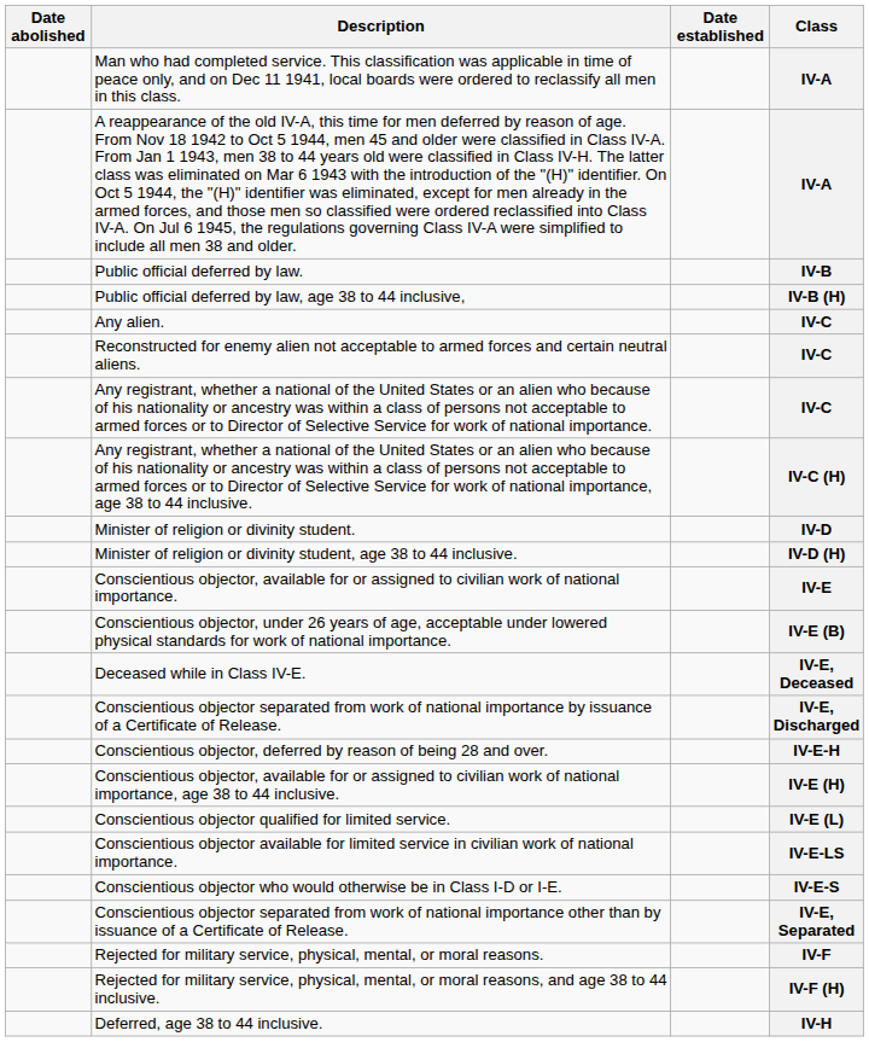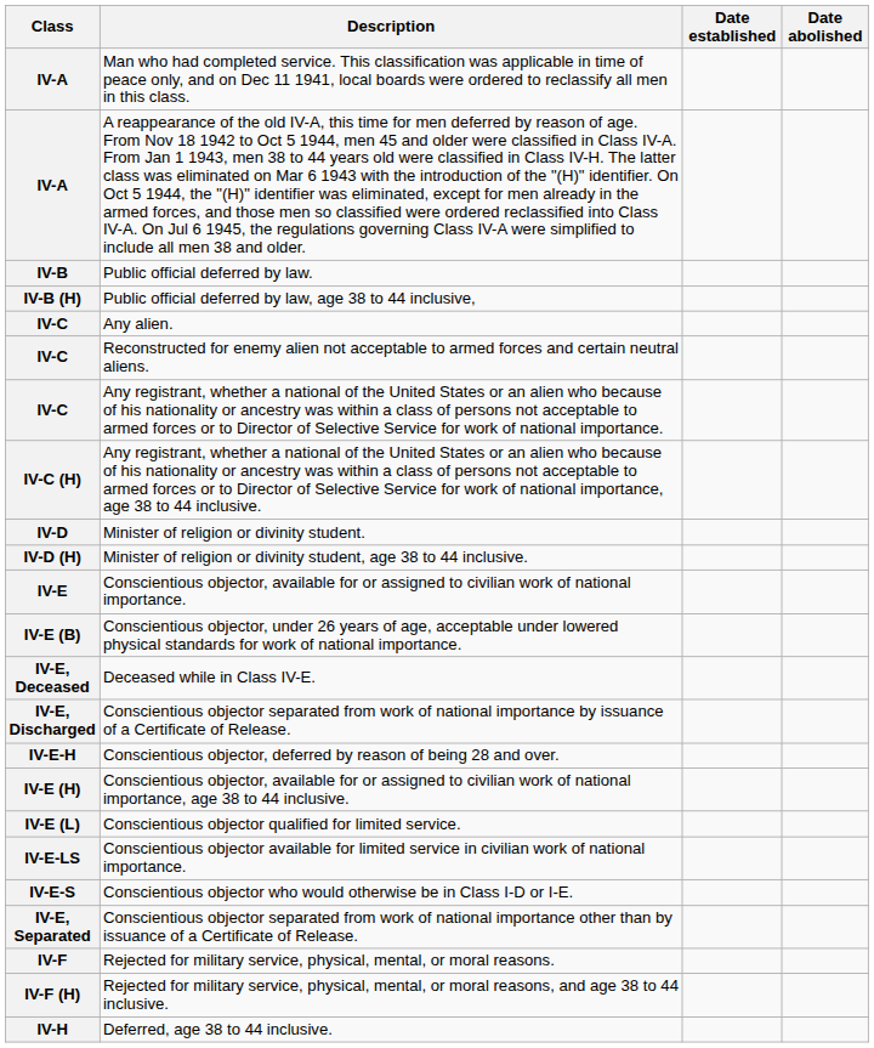columns swapped: Class <-> Date abolished
